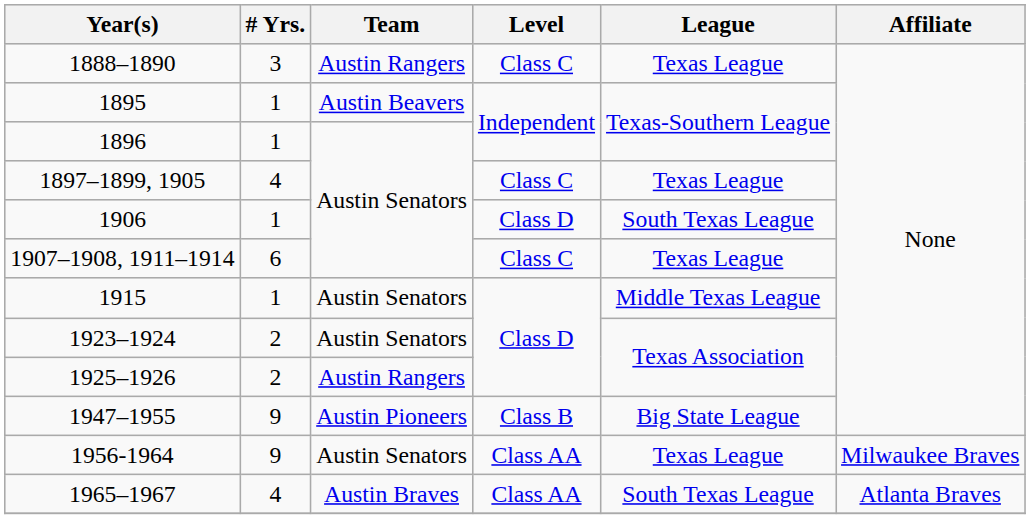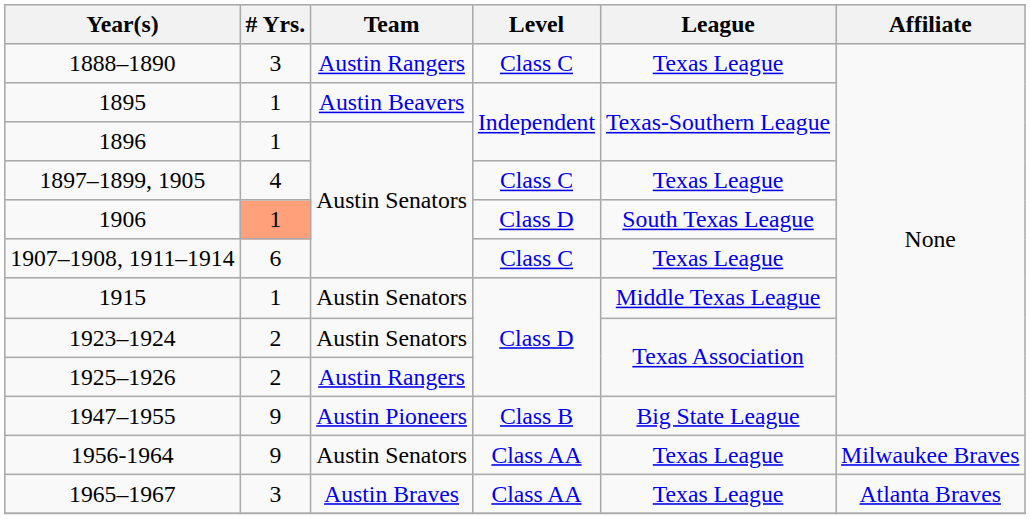1906 | # Yrs.: no background -> lightsalmon background
1965–1967 | # Yrs.: 4 -> 3
1965–1967 | League: South Texas League -> Texas League
